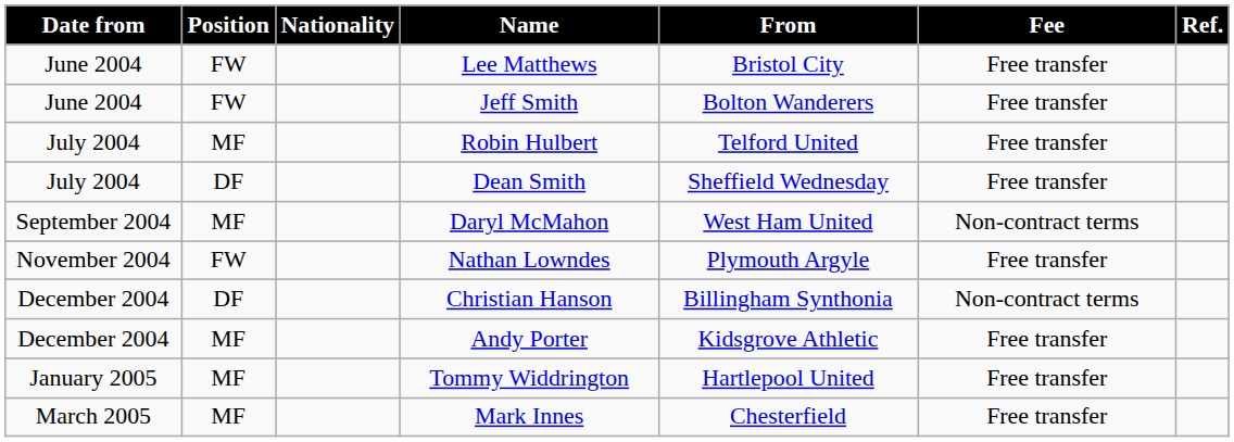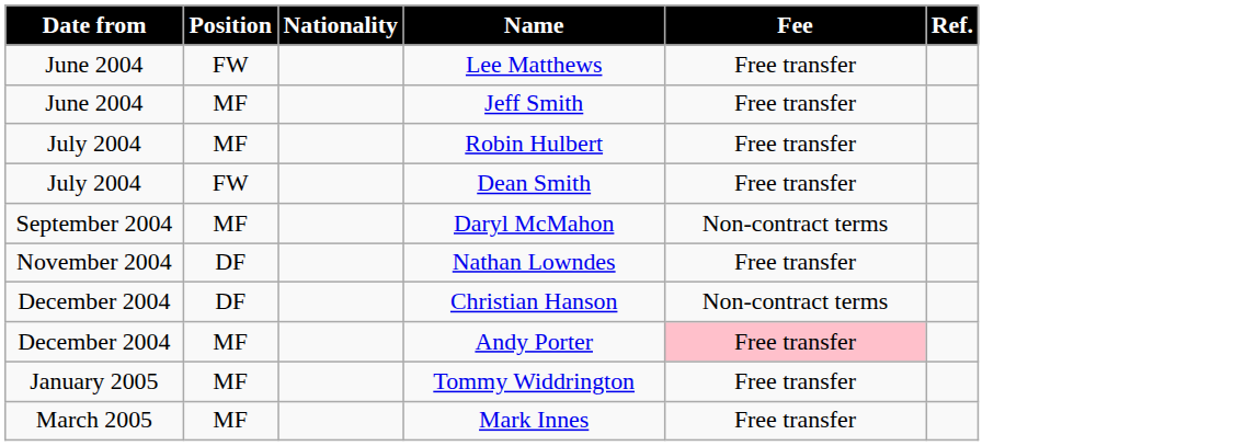- column: From | Bristol City | Bolton Wanderers | Telford United | Sheffield Wednesday | West Ham United | Plymouth Argyle | Billingham Synthonia | Kidsgrove Athletic | Hartlepool United | Chesterfield
Jeff Smith | Position: FW -> MF
Dean Smith | Position: DF -> FW
Nathan Lowndes | Position: FW -> DF
Andy Porter | Fee: no background -> pink background
